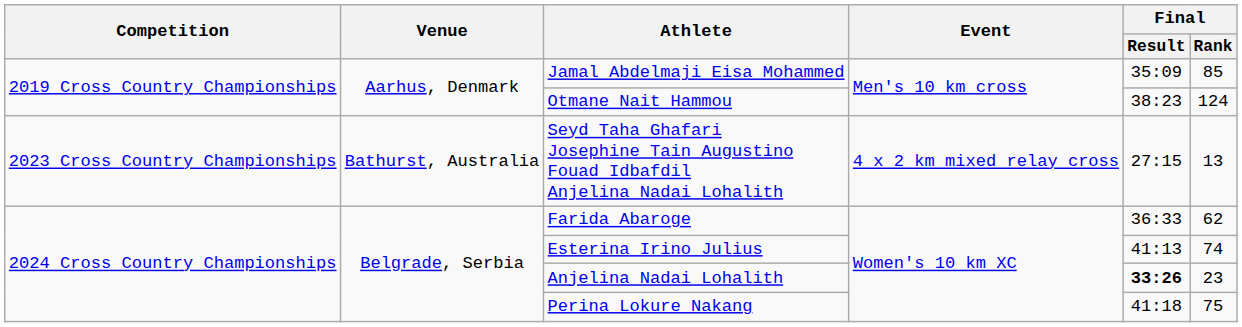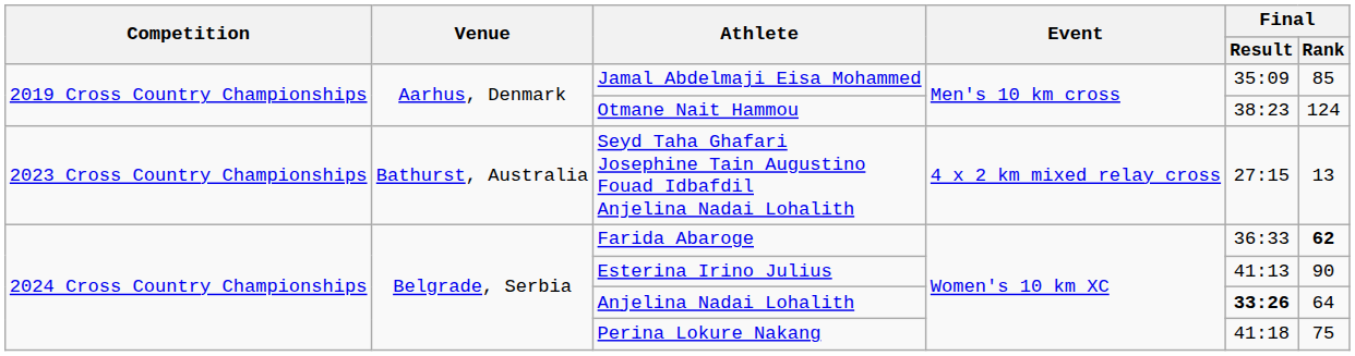Farida Abaroge | Final / Rank: normal -> bold
Esterina Irino Julius | Final / Rank: 74 -> 90
Anjelina Nadai Lohalith | Final / Rank: 23 -> 64
